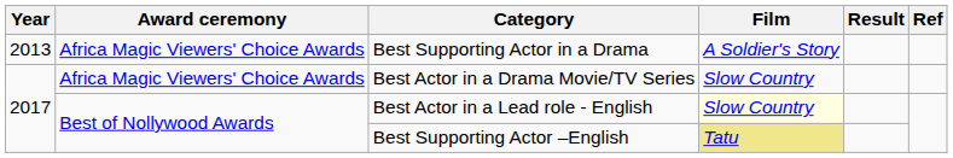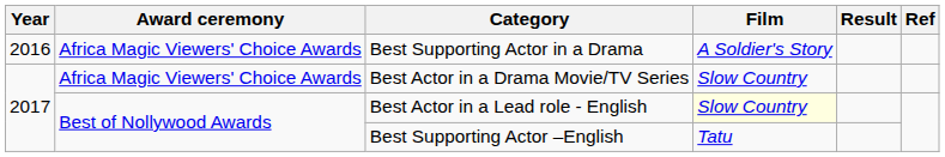Best Supporting Actor in a Drama | Year: 2013 -> 2016
Best Supporting Actor –English | Film: khaki background -> no background
